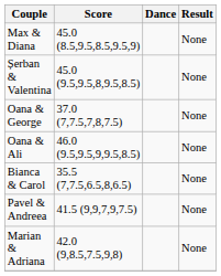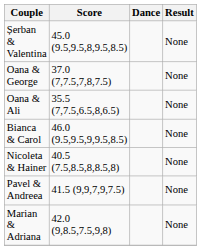- row: Max & Diana | 45.0 (8.5,9.5,8.5,9.5,9) | None
Oana & Ali | Score: 46.0 (9.5,9.5,9,9.5,8.5) -> 35.5 (7,7.5,6.5,8,6.5)
Bianca & Carol | Score: 35.5 (7,7.5,6.5,8,6.5) -> 46.0 (9.5,9.5,9,9.5,8.5)
+ row: Nicoleta & Hainer | 40.5 (7.5,8.5,8,8.5,8) | None
